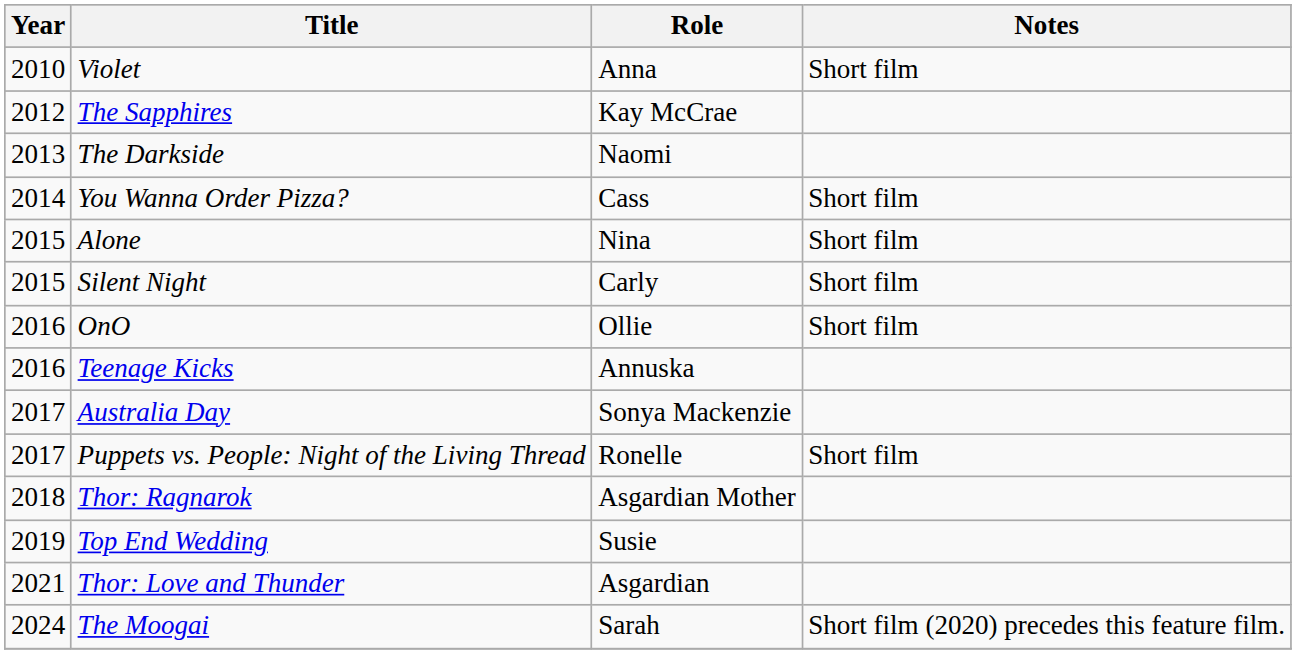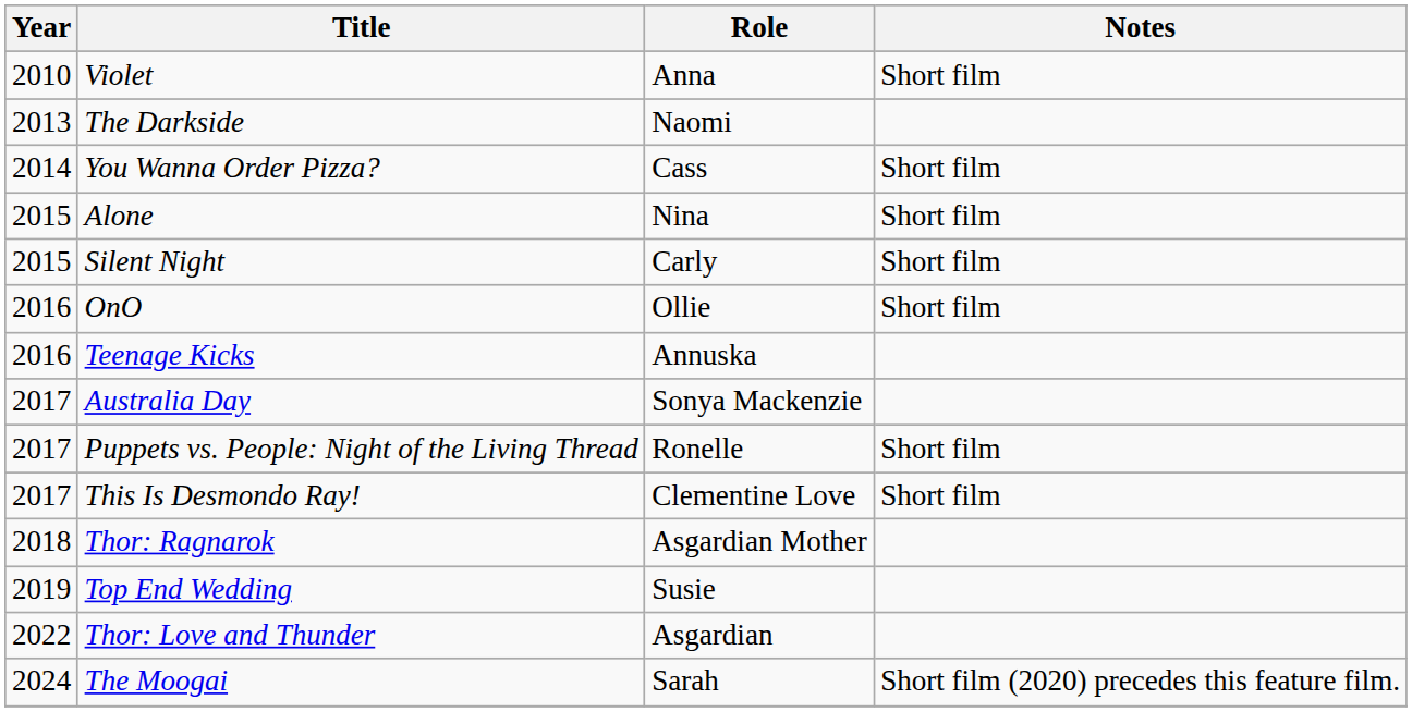- row: 2012 | The Sapphires | Kay McCrae
+ row: 2017 | This Is Desmondo Ray! | Clementine Love | Short film
Thor: Love and Thunder | Year: 2021 -> 2022
